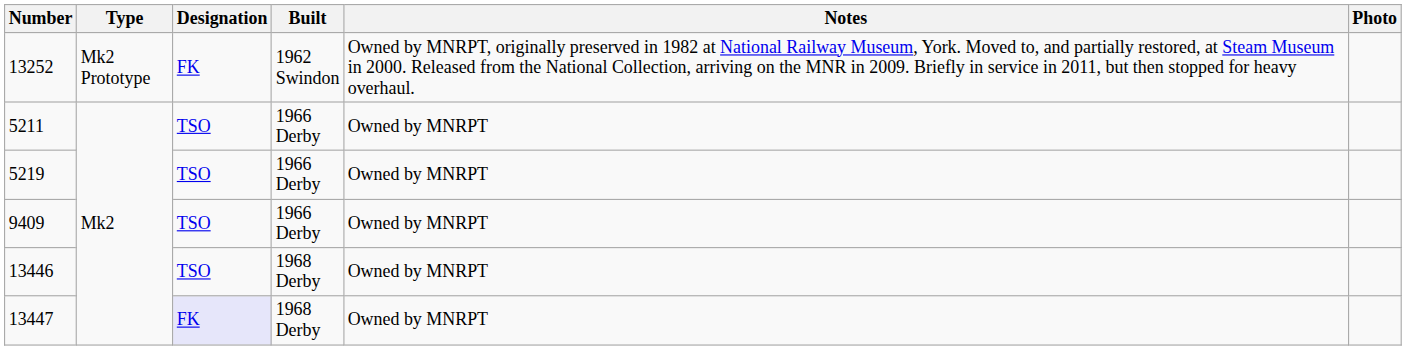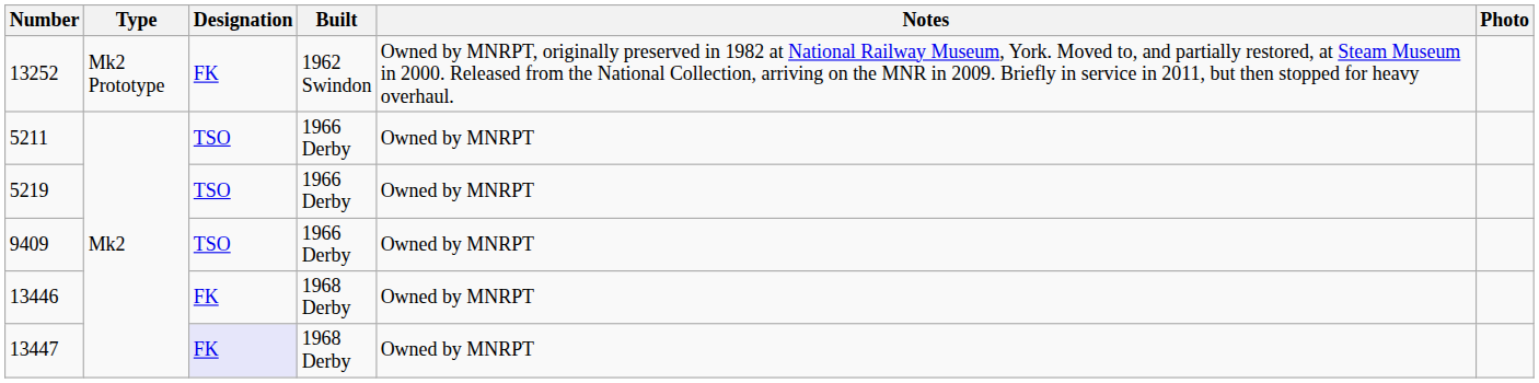13446 | Designation: TSO -> FK
